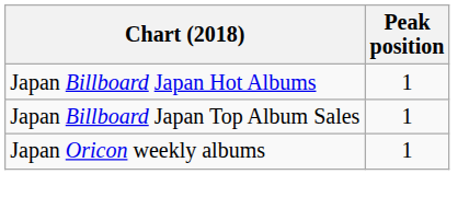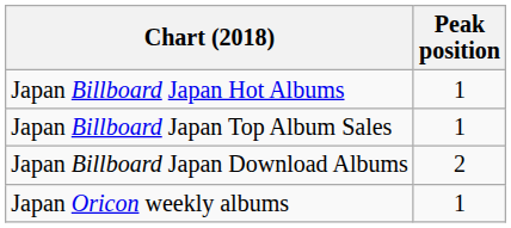+ row: Japan Billboard Japan Download Albums | 2
